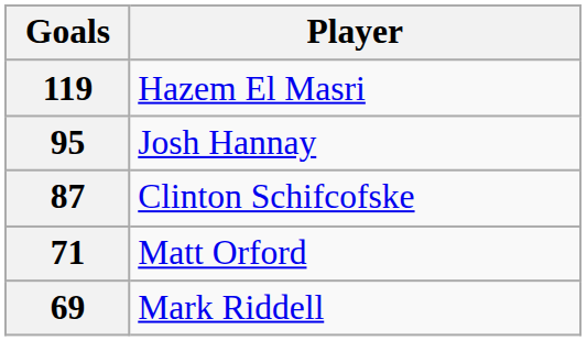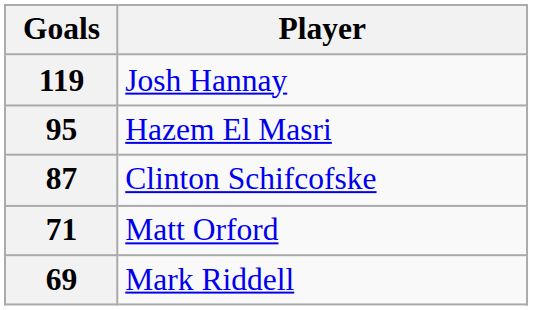119 | Player: Hazem El Masri -> Josh Hannay
95 | Player: Josh Hannay -> Hazem El Masri
